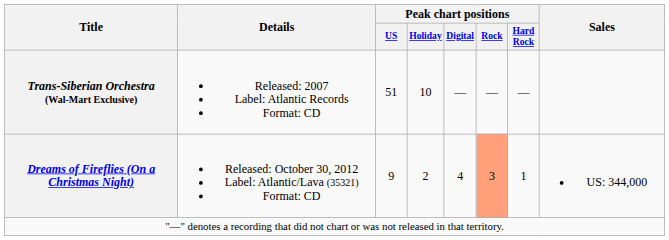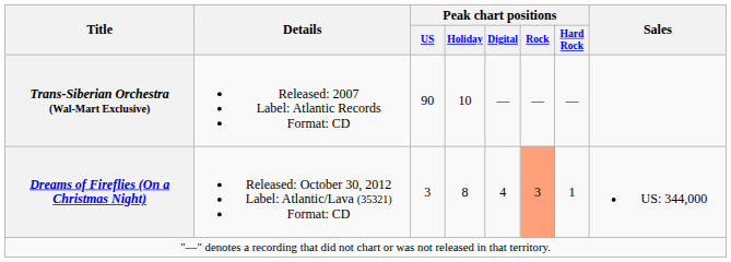Trans-Siberian Orchestra (Wal-Mart Exclusive) | Peak chart positions / US: 51 -> 90
Dreams of Fireflies (On a Christmas Night) | Peak chart positions / US: 9 -> 3
Dreams of Fireflies (On a Christmas Night) | Peak chart positions / Holiday: 2 -> 8
